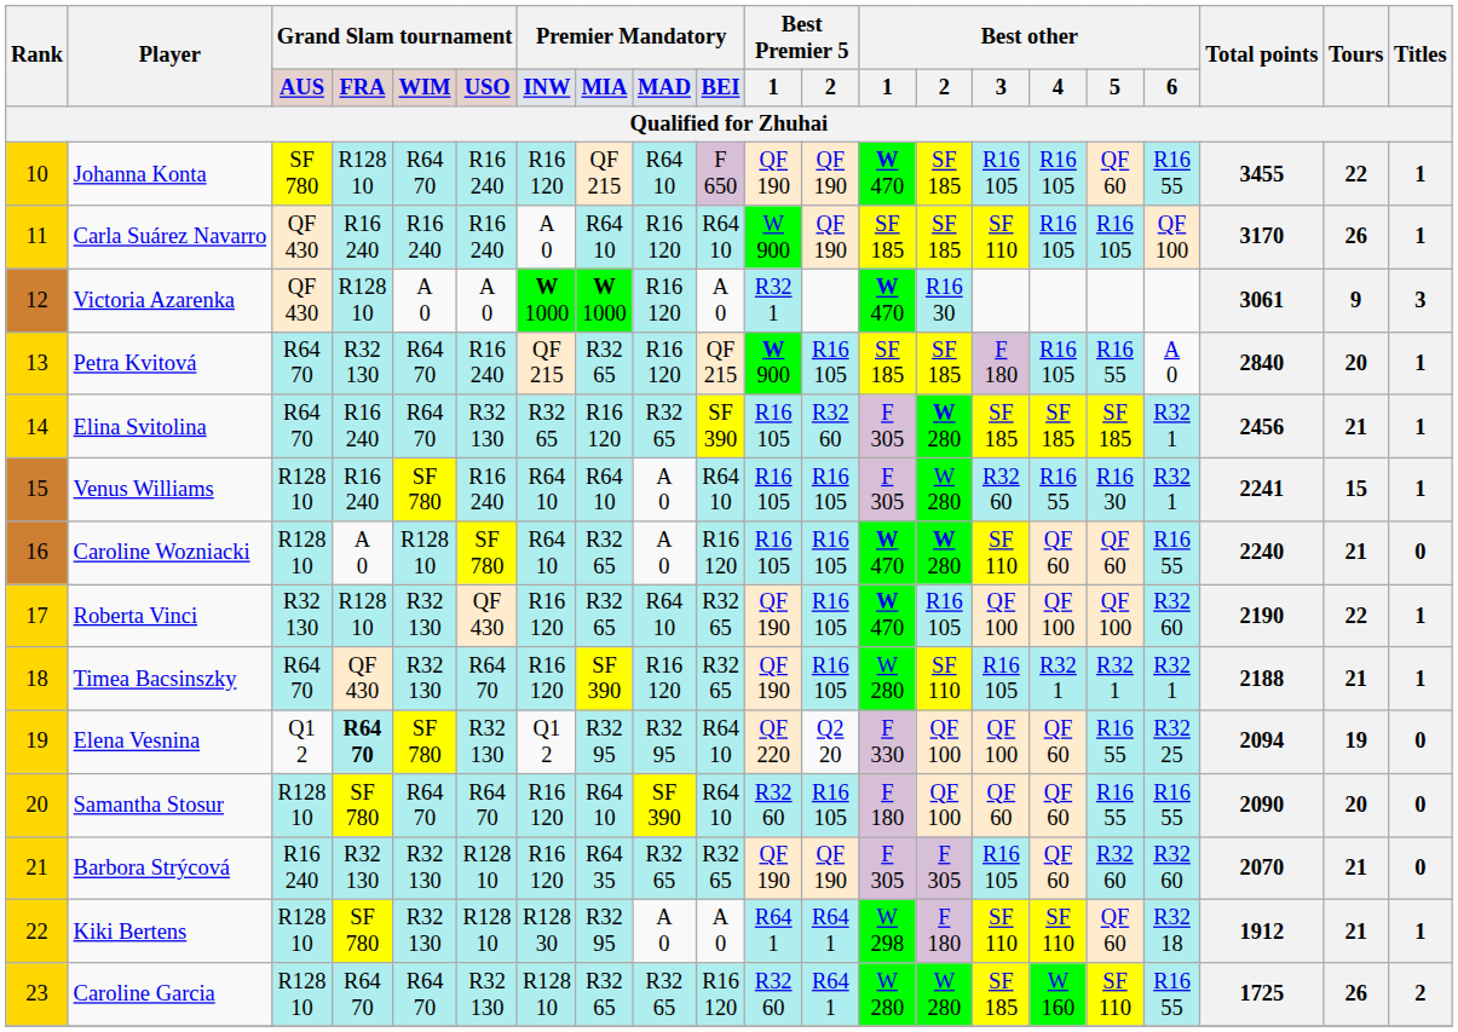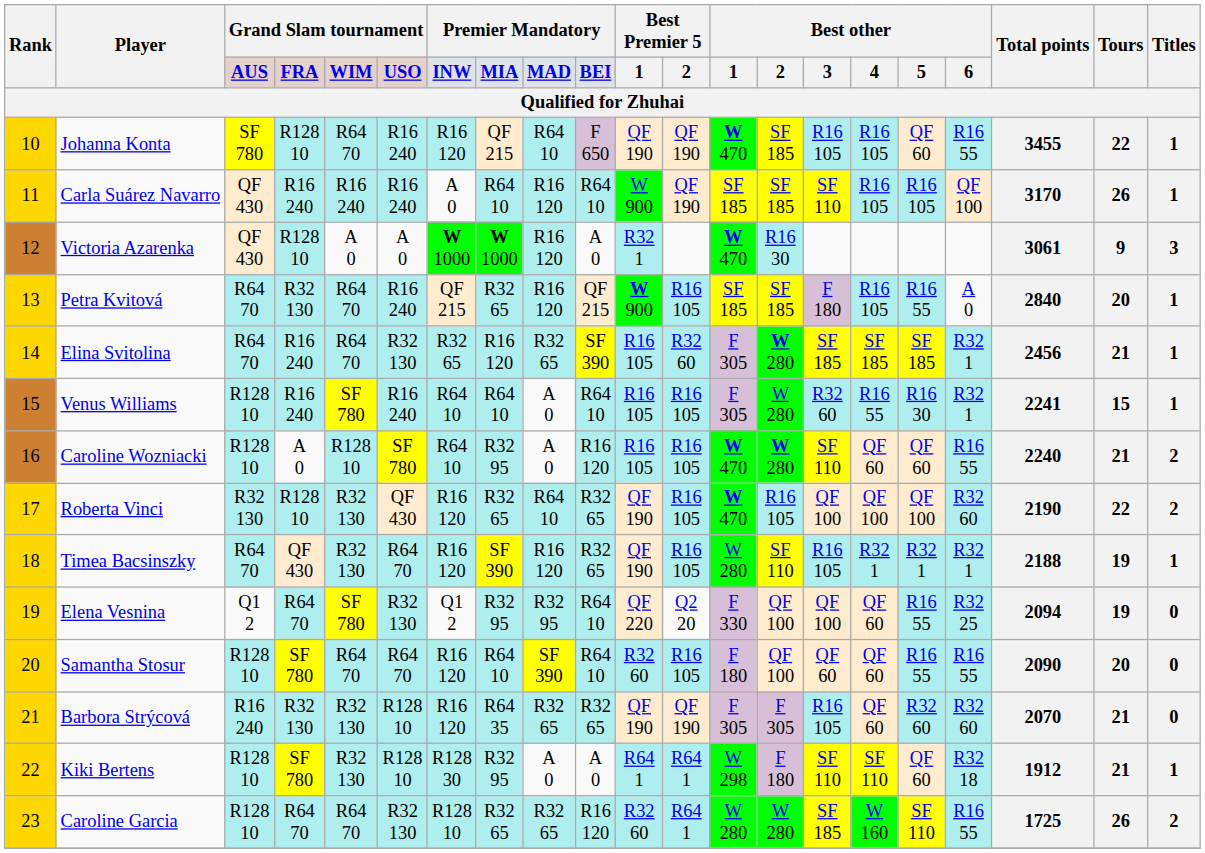Caroline Wozniacki | column 8: R32 65 -> R32 95
Caroline Wozniacki | Titles: 0 -> 2
Roberta Vinci | Titles: 1 -> 2
Timea Bacsinszky | Tours: 21 -> 19
Elena Vesnina | column 4: bold -> normal
